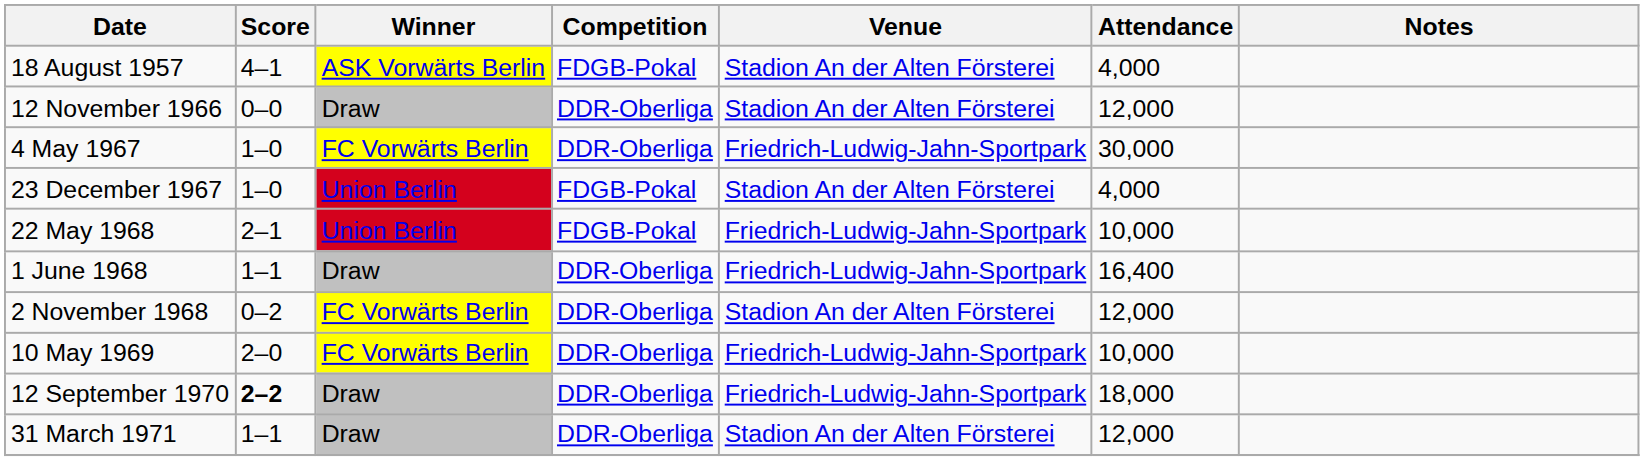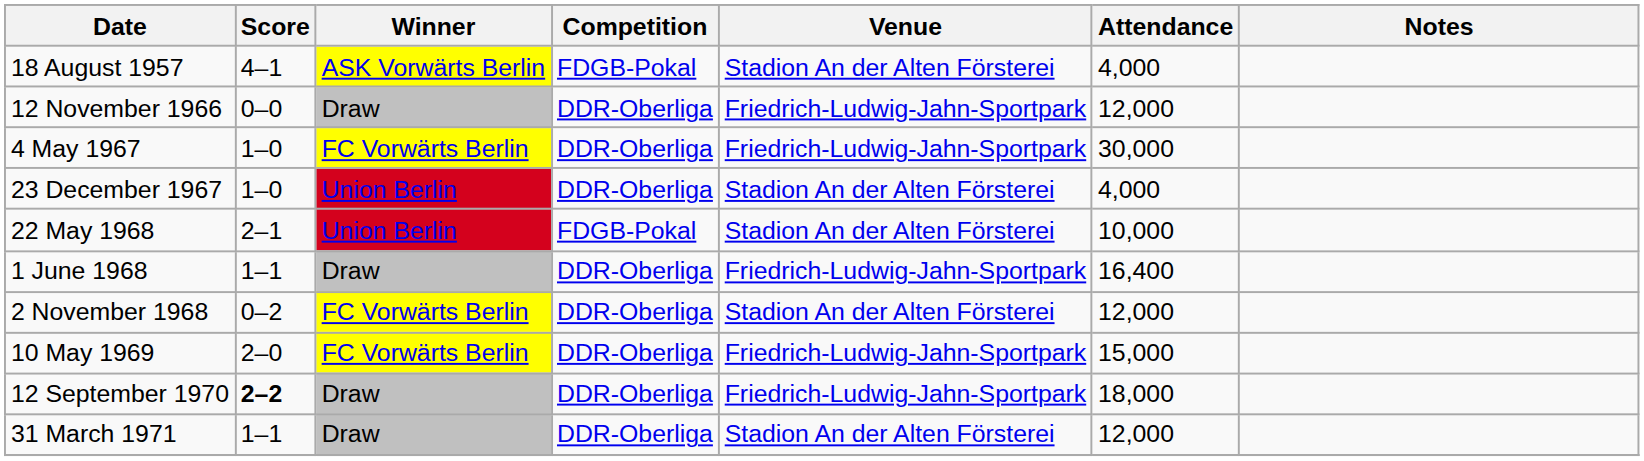12 November 1966 | Venue: Stadion An der Alten Försterei -> Friedrich-Ludwig-Jahn-Sportpark
23 December 1967 | Competition: FDGB-Pokal -> DDR-Oberliga
22 May 1968 | Venue: Friedrich-Ludwig-Jahn-Sportpark -> Stadion An der Alten Försterei
10 May 1969 | Attendance: 10,000 -> 15,000
